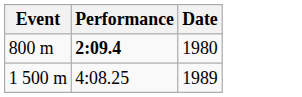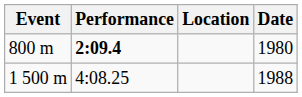+ column: Location
1 500 m | Date: 1989 -> 1988
